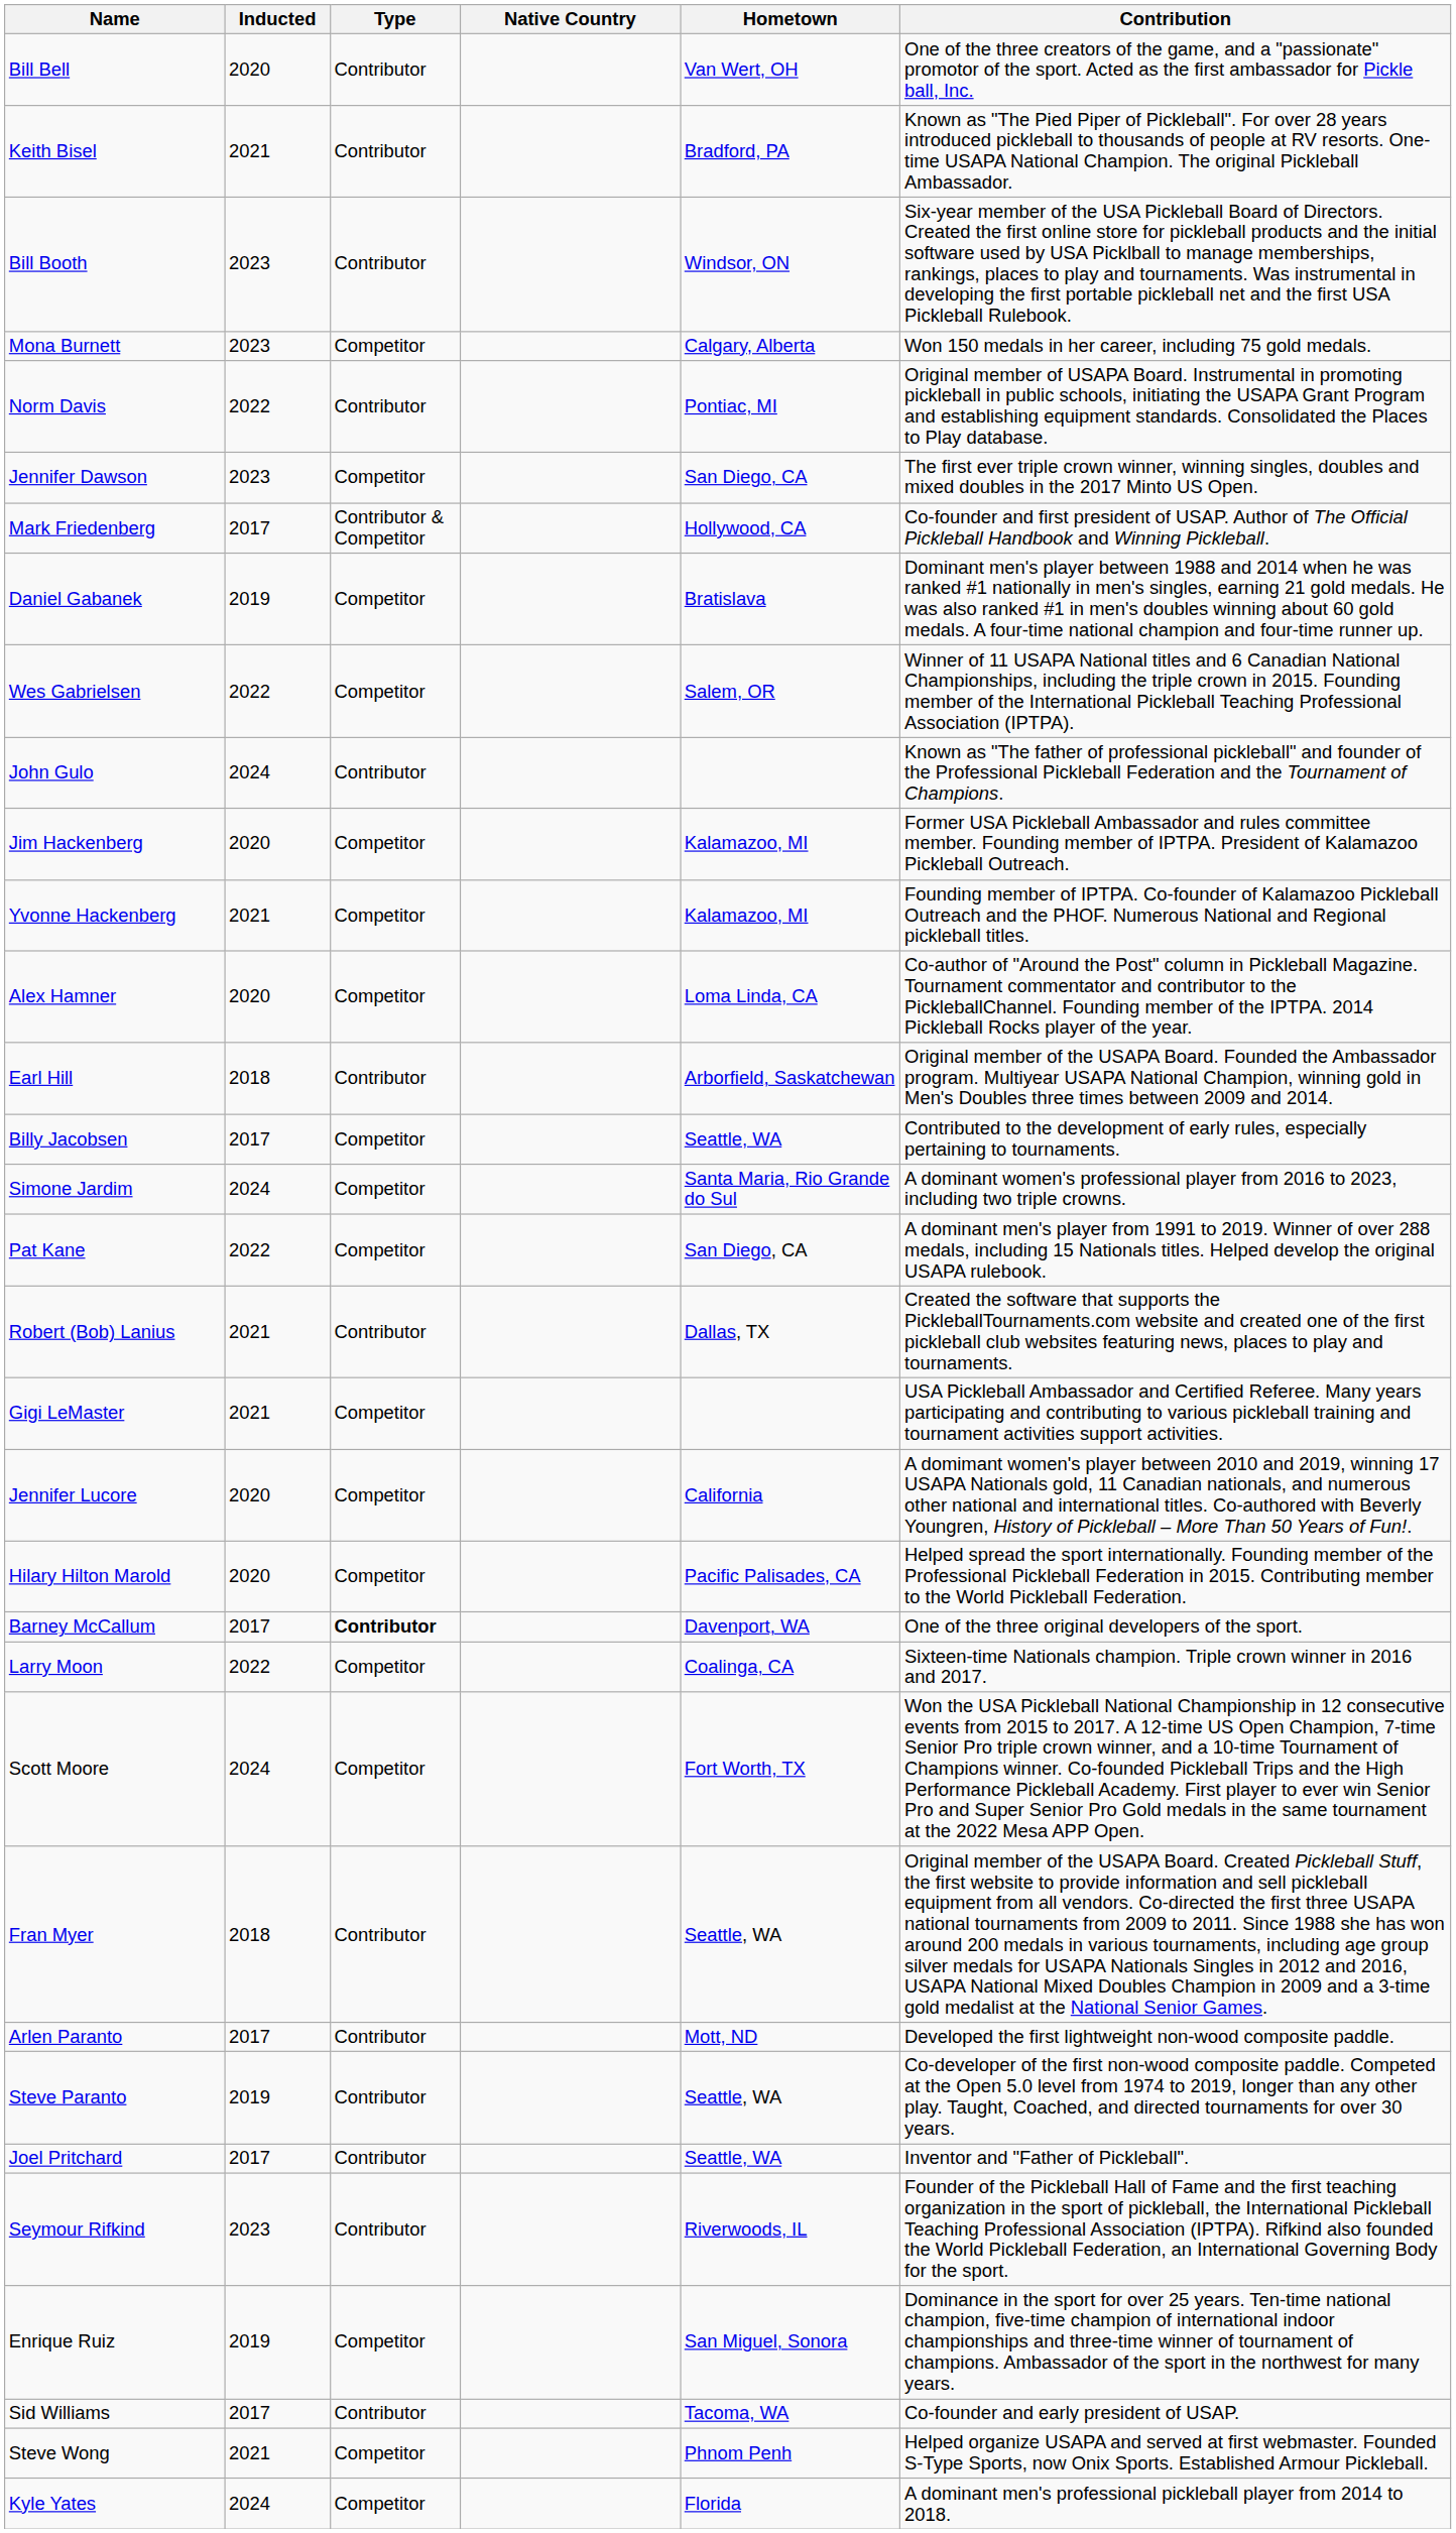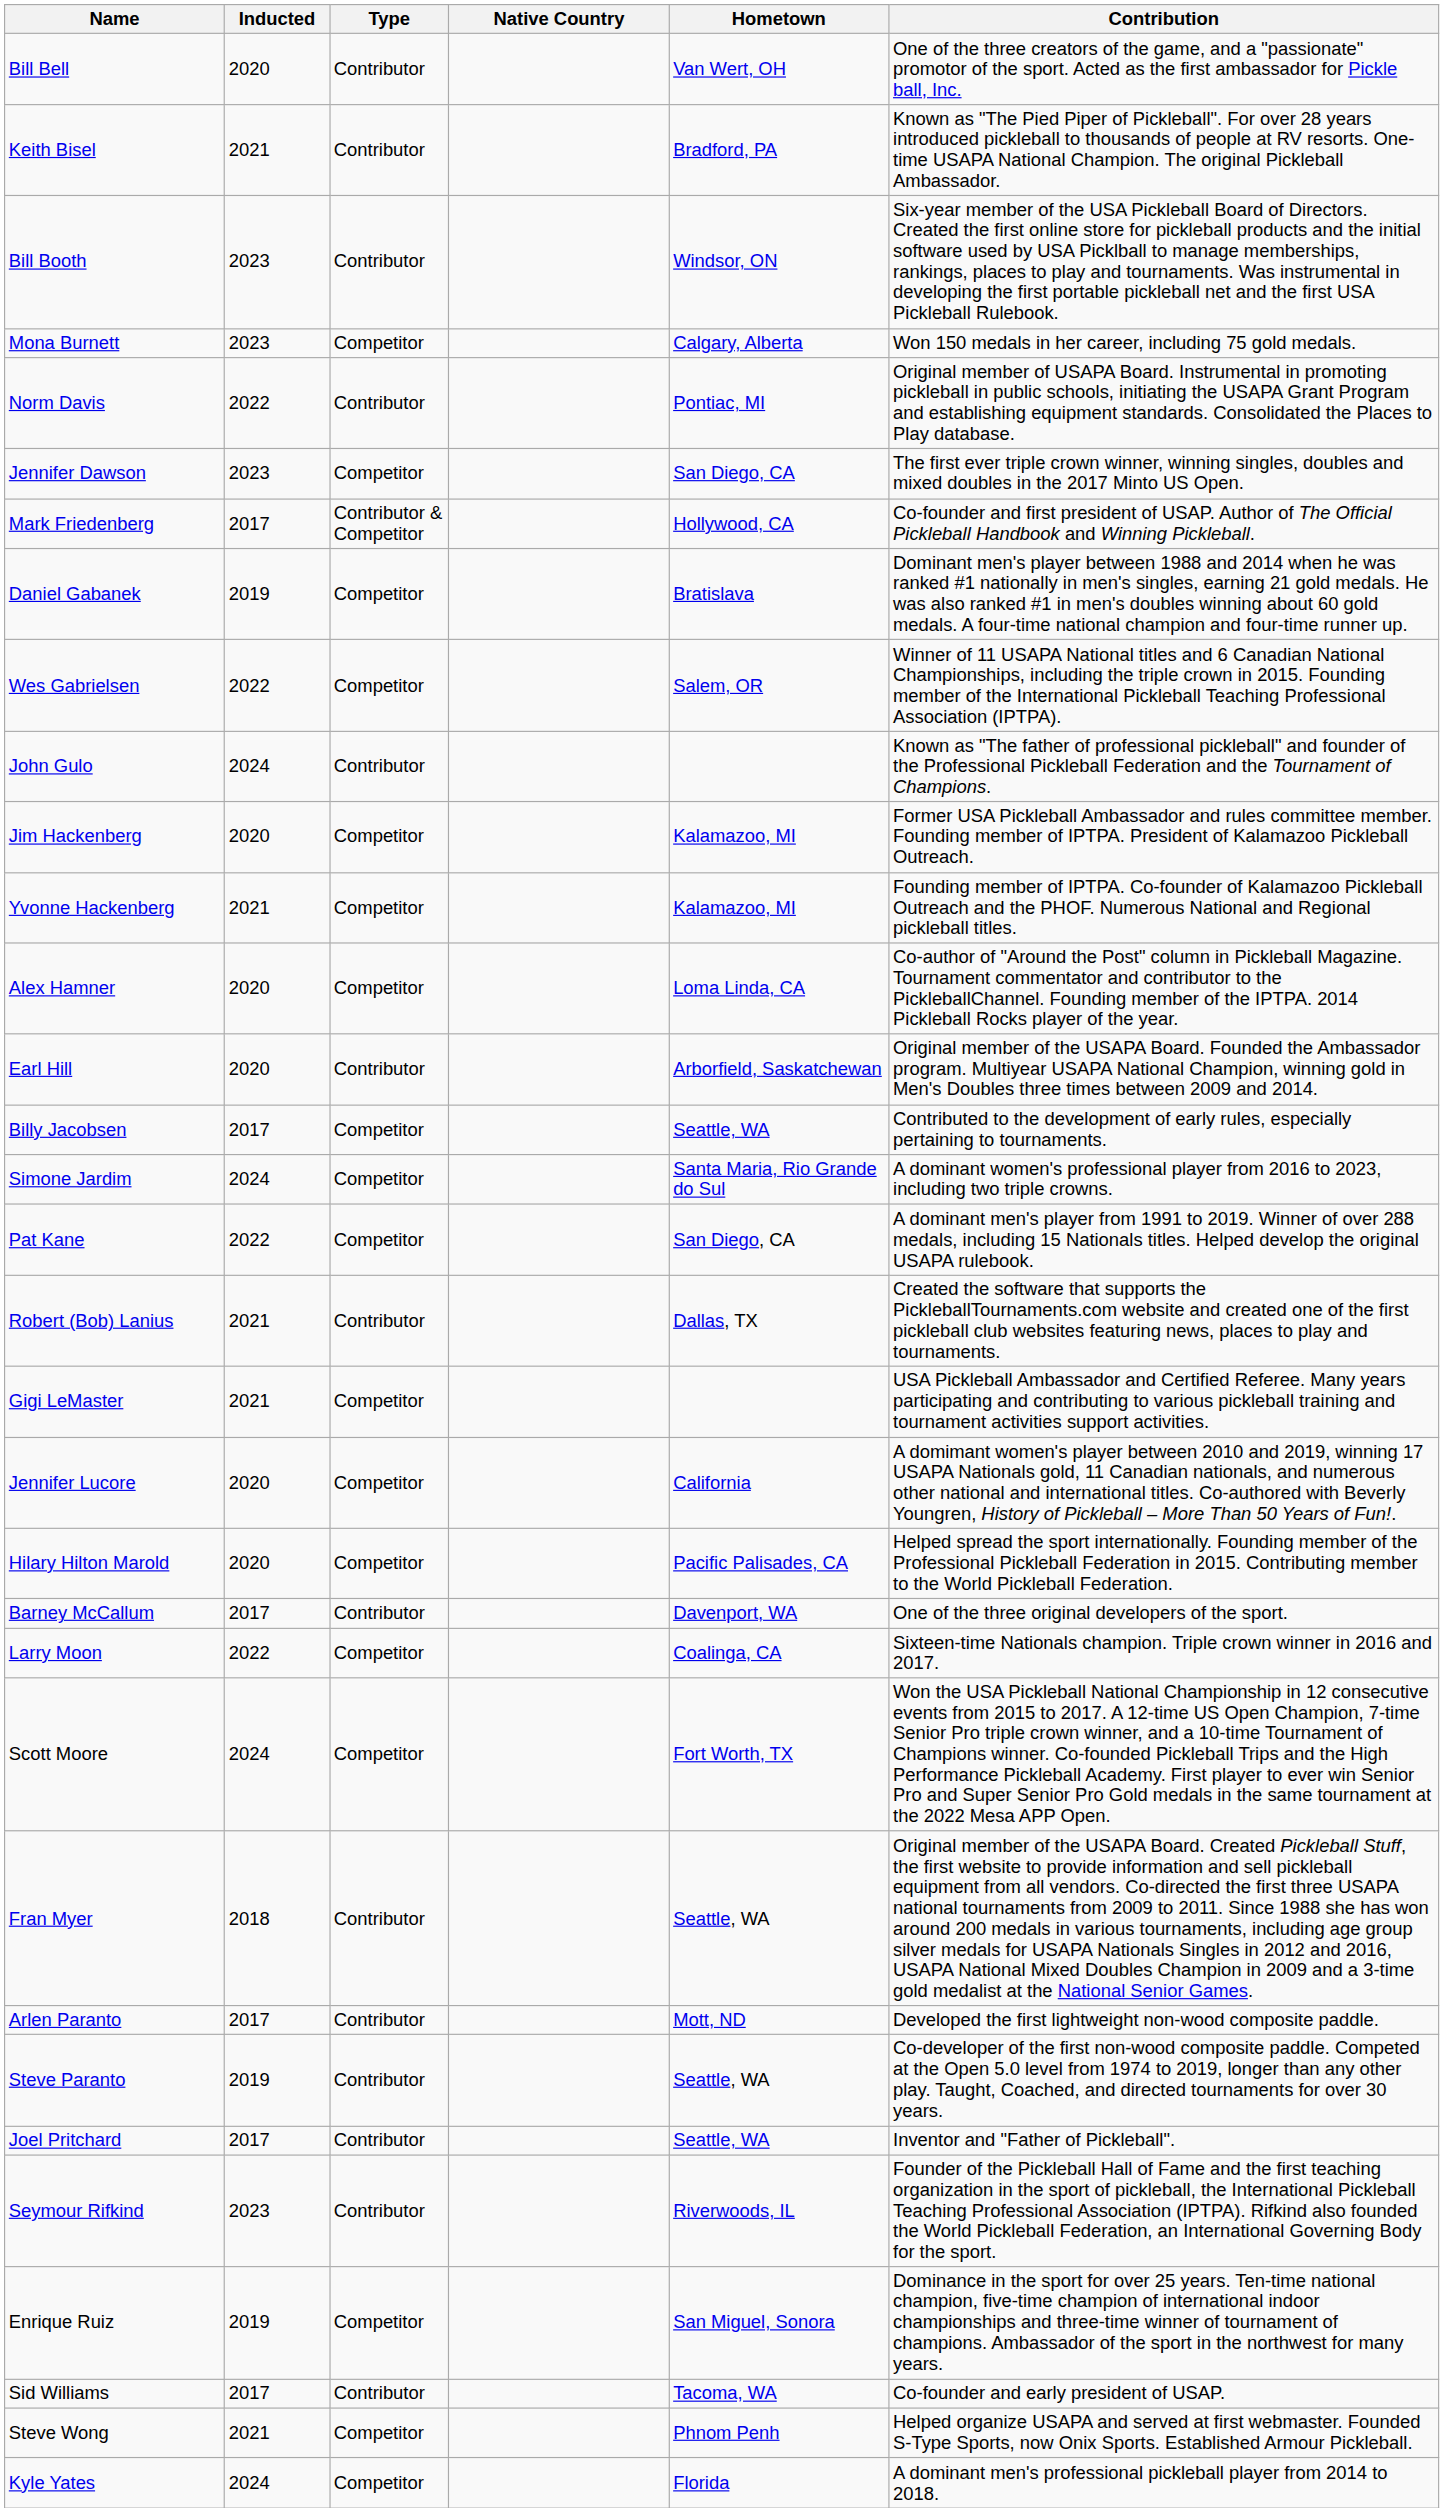Earl Hill | Inducted: 2018 -> 2020
Barney McCallum | Type: bold -> normal
